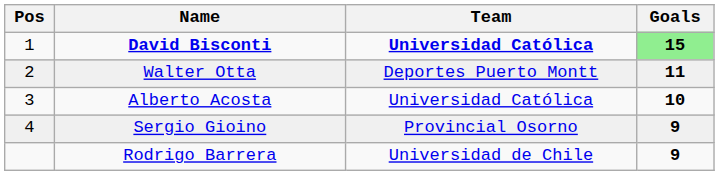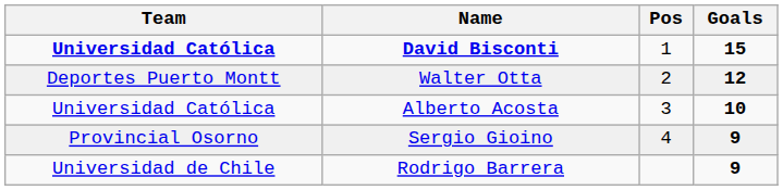columns swapped: Pos <-> Team
David Bisconti | Goals: lightgreen background -> no background
Walter Otta | Goals: 11 -> 12
